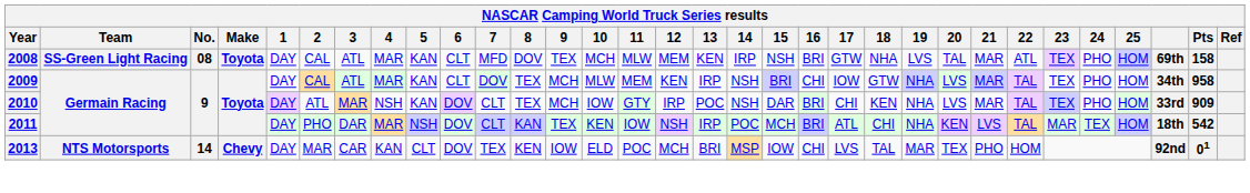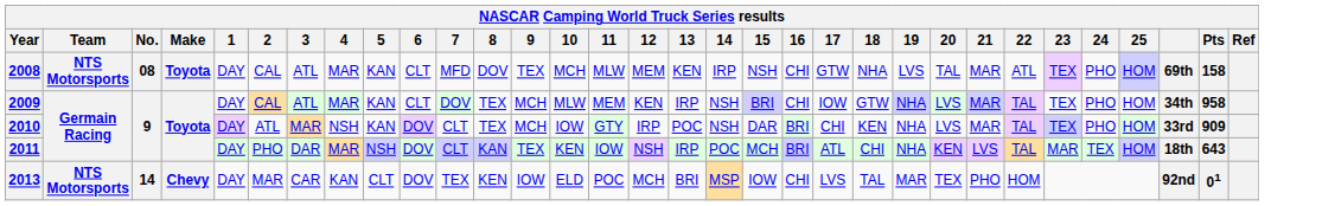2008 | Team: SS-Green Light Racing -> NTS Motorsports
2008 | 16: BRI -> CHI
2011 | Pts: 542 -> 643
